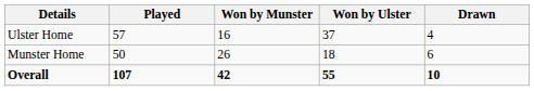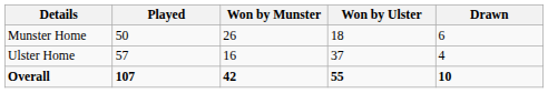rows swapped: Munster Home <-> Ulster Home
